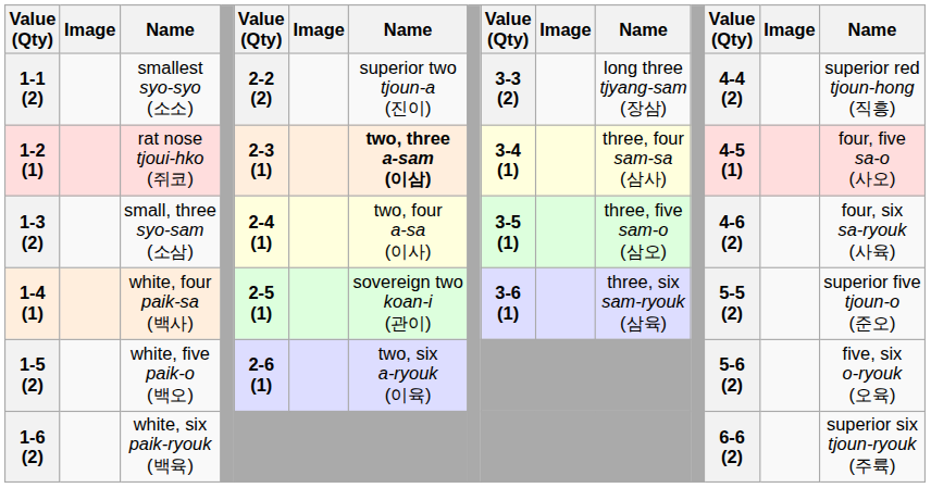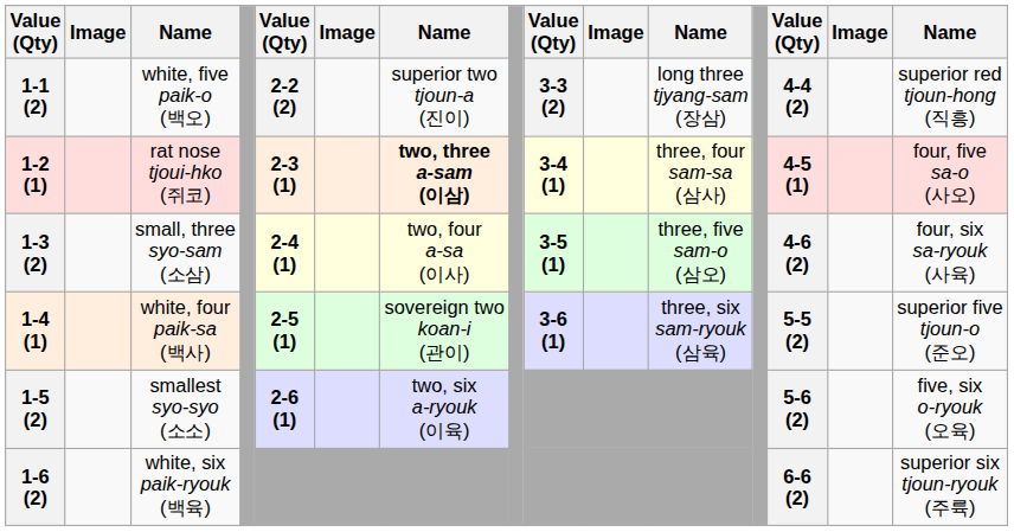1-1 (2) | column 3: smallest syo-syo (소소) -> white, five paik-o (백오)
1-5 (2) | column 3: white, five paik-o (백오) -> smallest syo-syo (소소)
